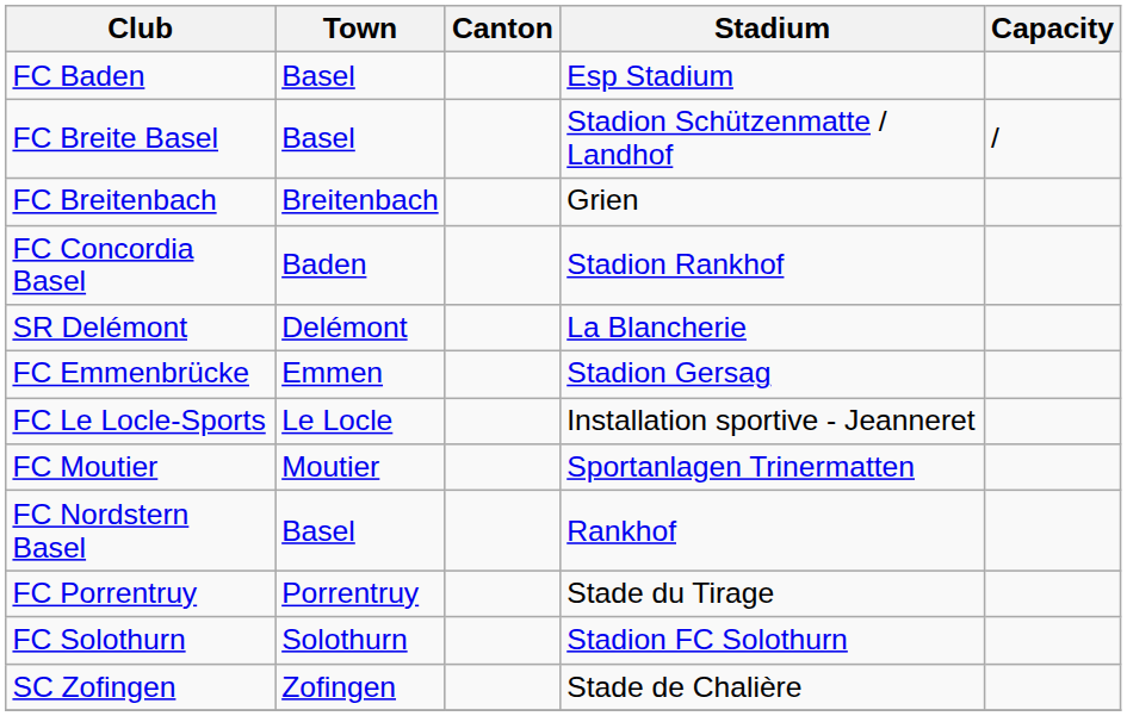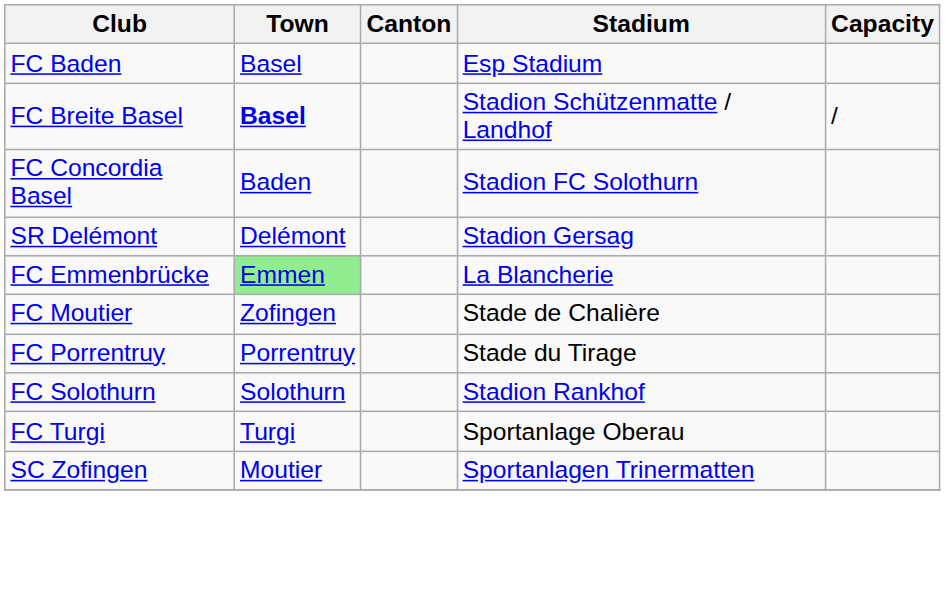FC Breite Basel | Town: normal -> bold
- row: FC Breitenbach | Breitenbach | Grien
FC Concordia Basel | Stadium: Stadion Rankhof -> Stadion FC Solothurn
SR Delémont | Stadium: La Blancherie -> Stadion Gersag
FC Emmenbrücke | Town: no background -> lightgreen background
FC Emmenbrücke | Stadium: Stadion Gersag -> La Blancherie
- row: FC Le Locle-Sports | Le Locle | Installation sportive - Jeanneret
FC Moutier | Town: Moutier -> Zofingen
FC Moutier | Stadium: Sportanlagen Trinermatten -> Stade de Chalière
- row: FC Nordstern Basel | Basel | Rankhof
FC Solothurn | Stadium: Stadion FC Solothurn -> Stadion Rankhof
+ row: FC Turgi | Turgi | Sportanlage Oberau
SC Zofingen | Town: Zofingen -> Moutier
SC Zofingen | Stadium: Stade de Chalière -> Sportanlagen Trinermatten
